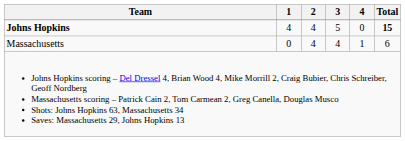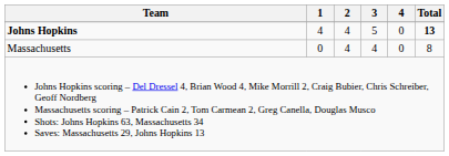Johns Hopkins | Total: 15 -> 13
Massachusetts | 4: 1 -> 0
Massachusetts | Total: 6 -> 8
